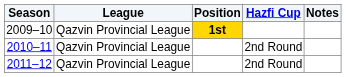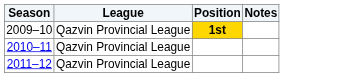- column: Hazfi Cup | 2nd Round | 2nd Round
